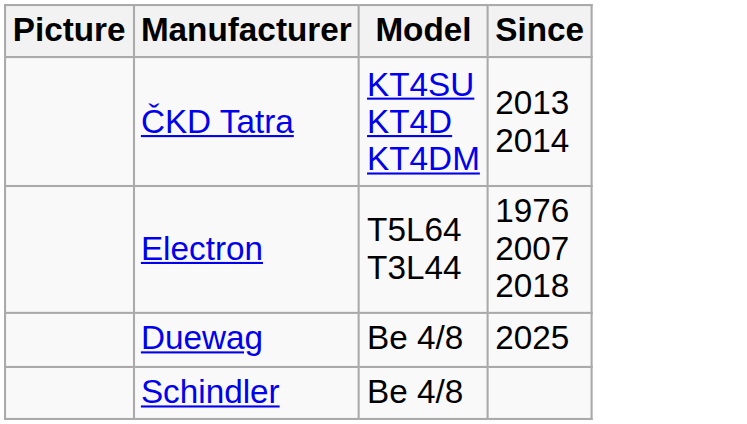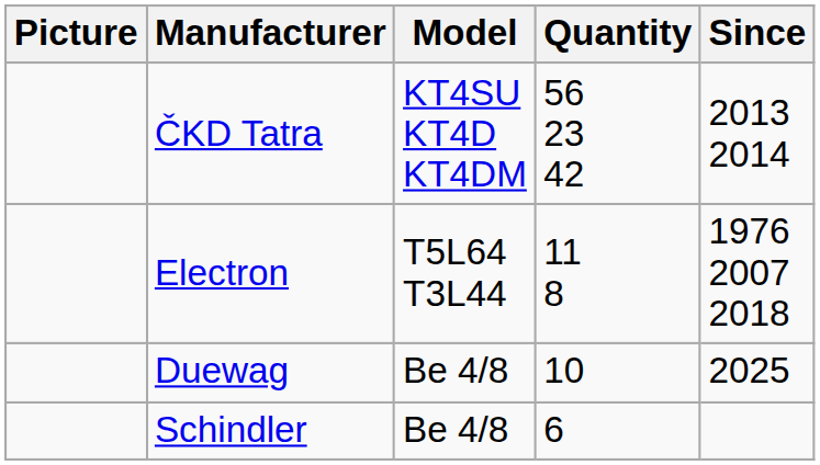+ column: Quantity | 56 23 42 | 11 8 | 10 | 6
